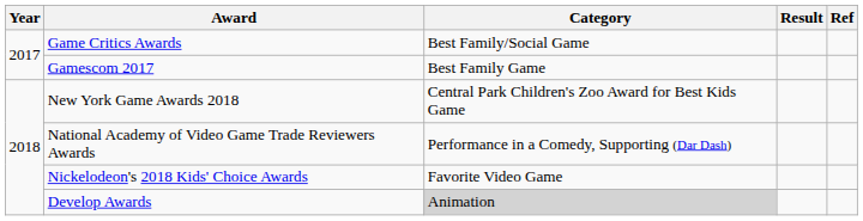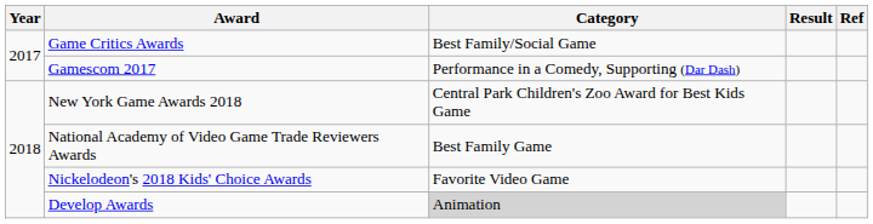Gamescom 2017 | Category: Best Family Game -> Performance in a Comedy, Supporting (Dar Dash)
National Academy of Video Game Trade Reviewers Awards | Category: Performance in a Comedy, Supporting (Dar Dash) -> Best Family Game
